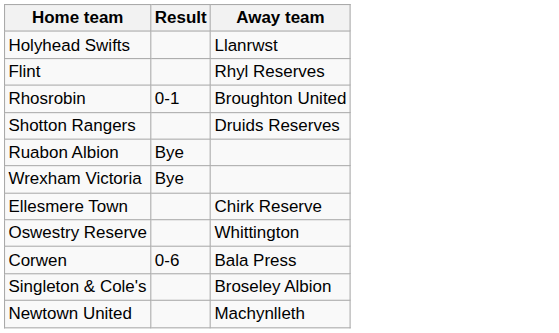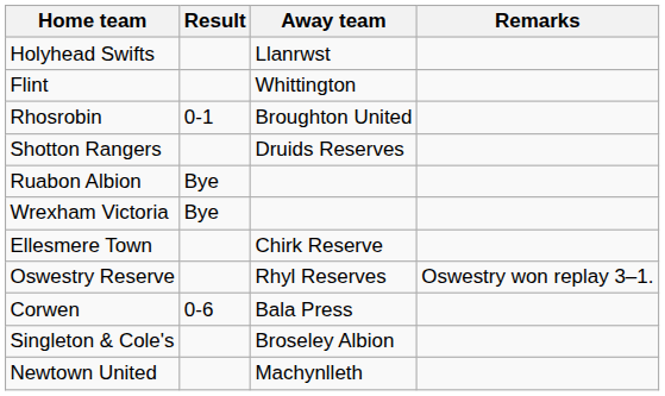+ column: Remarks | Oswestry won replay 3–1.
Flint | Away team: Rhyl Reserves -> Whittington
Oswestry Reserve | Away team: Whittington -> Rhyl Reserves
